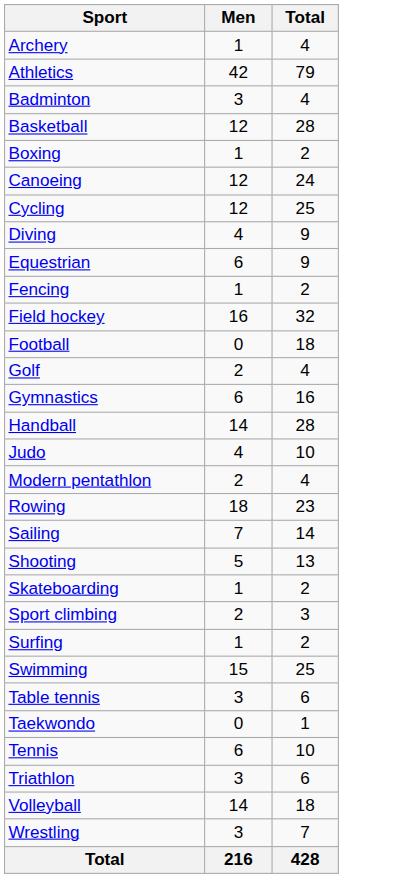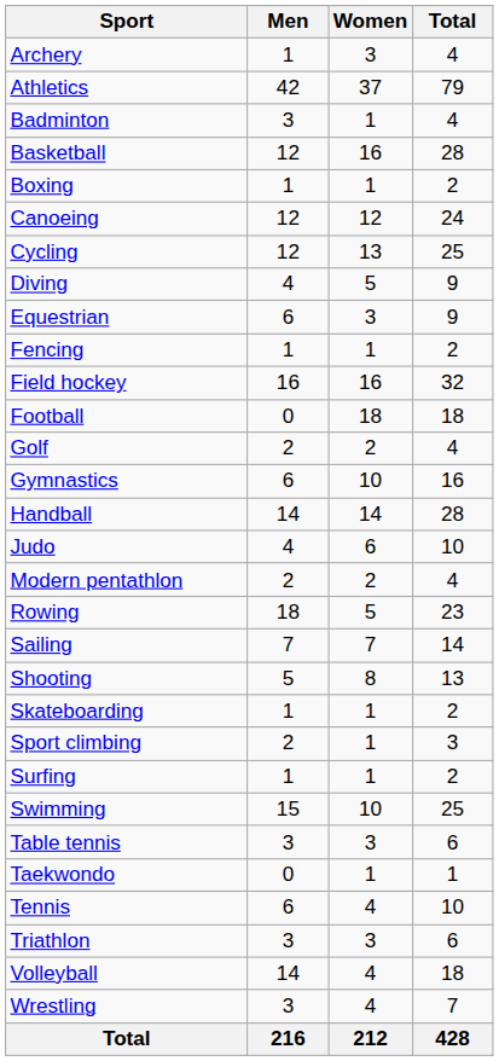+ column: Women | 3 | 37 | 1 | 16 | 1 | 12 | 13 | 5 | 3 | 1 | 16 | 18 | 2 | 10 | 14 | 6 | 2 | 5 | 7 | 8 | 1 | 1 | 1 | 10 | 3 | 1 | 4 | 3 | 4 | 4 | 212
